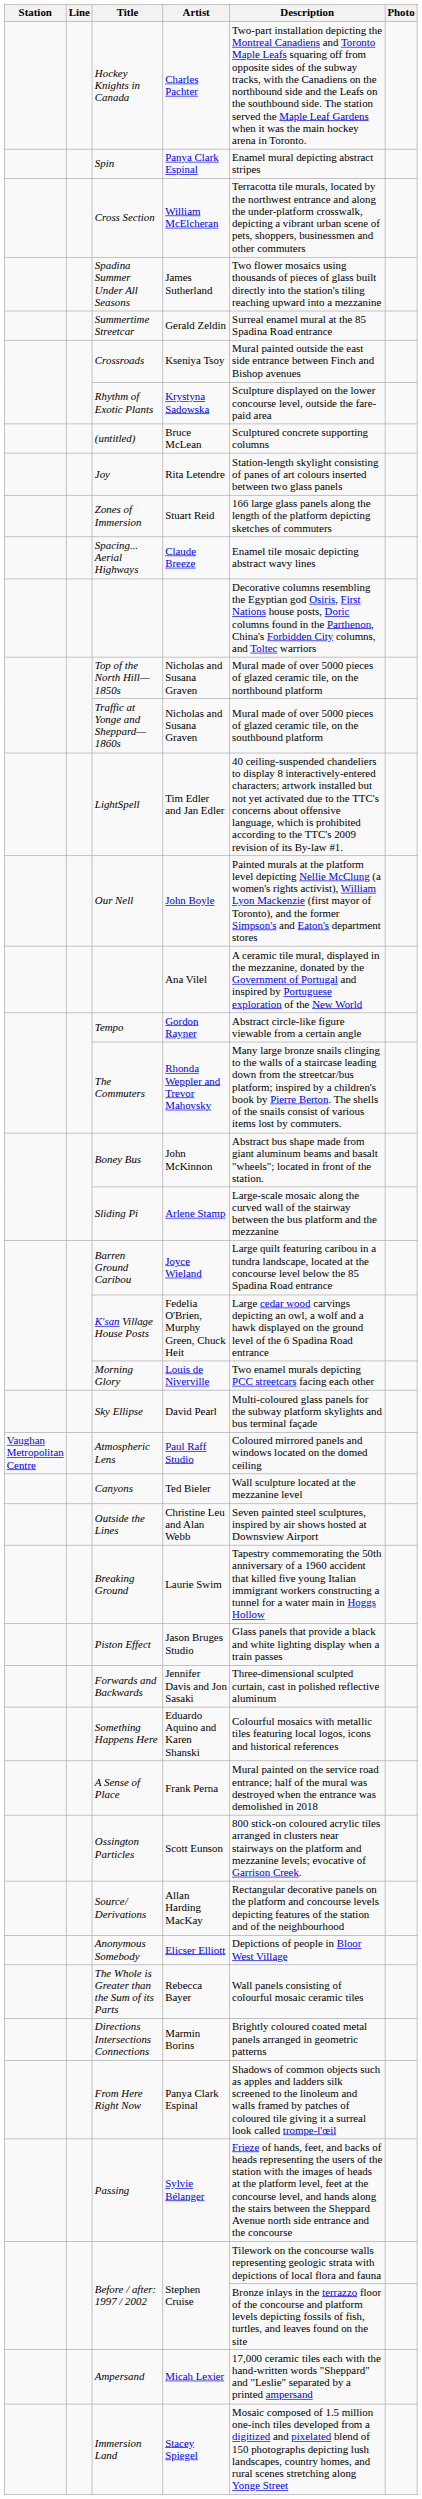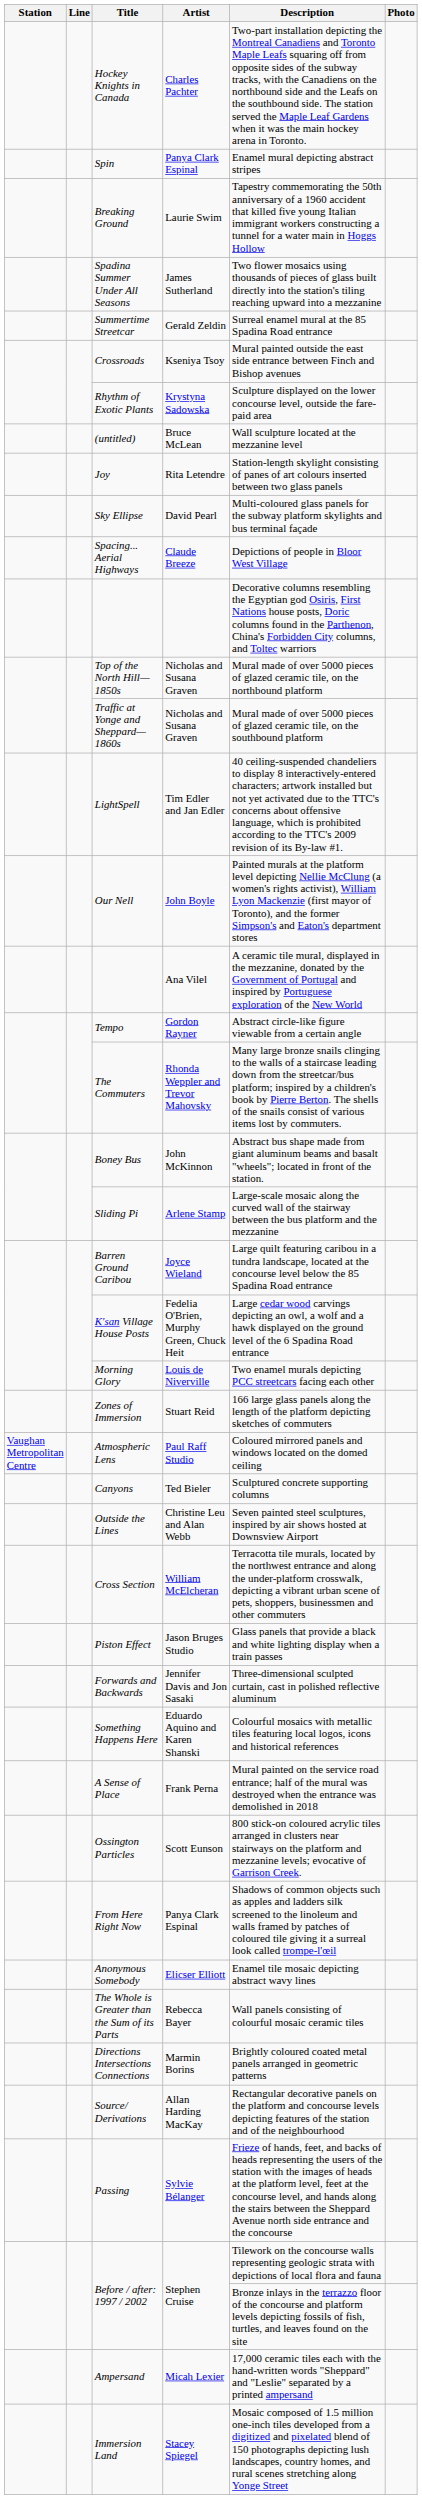rows swapped: Cross Section <-> Breaking Ground
(untitled) | Description: Sculptured concrete supporting columns -> Wall sculpture located at the mezzanine level
rows swapped: Sky Ellipse <-> Zones of Immersion
Spacing... Aerial Highways | Description: Enamel tile mosaic depicting abstract wavy lines -> Depictions of people in Bloor West Village
Canyons | Description: Wall sculpture located at the mezzanine level -> Sculptured concrete supporting columns
rows swapped: Source/ Derivations <-> From Here Right Now
Anonymous Somebody | Description: Depictions of people in Bloor West Village -> Enamel tile mosaic depicting abstract wavy lines
